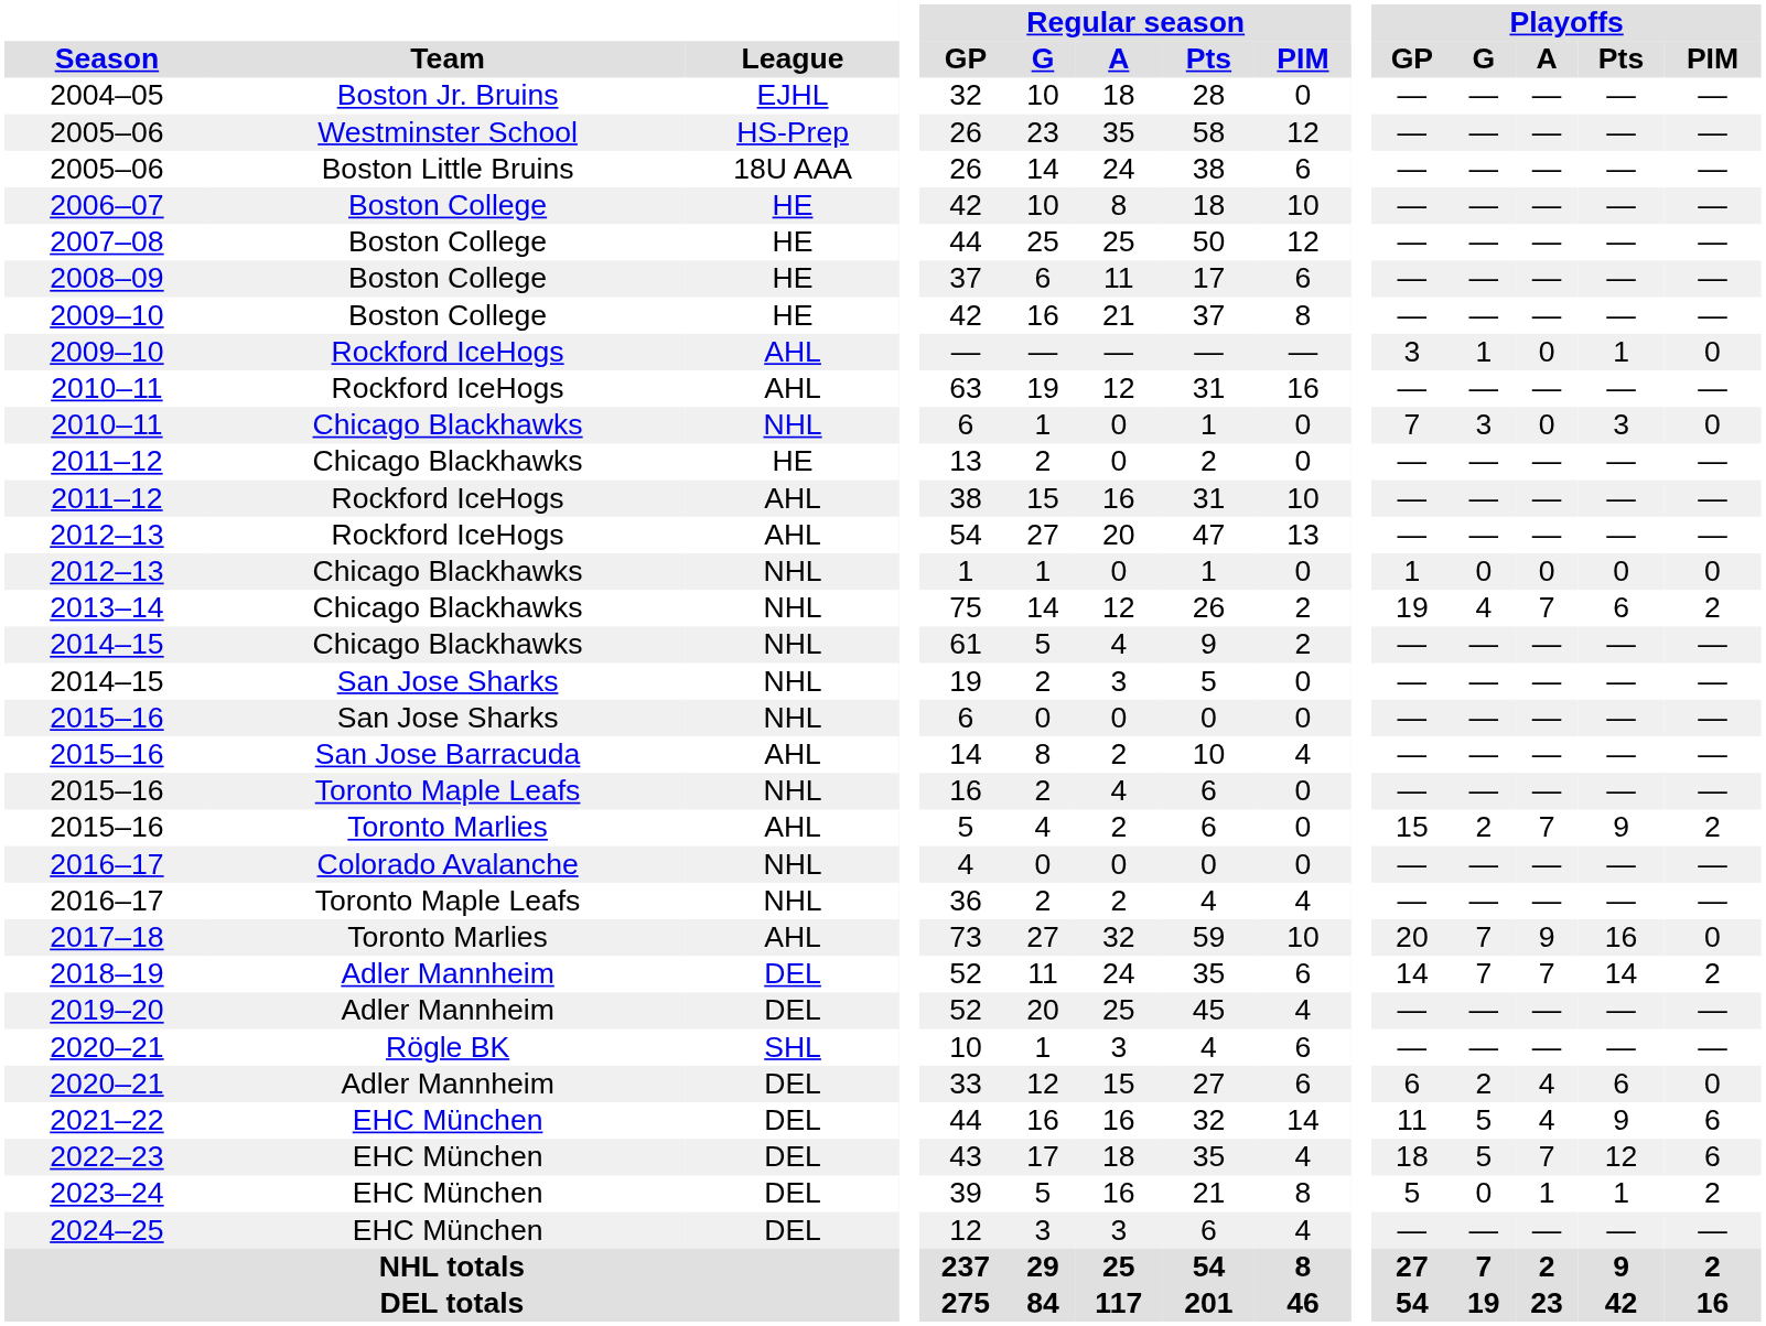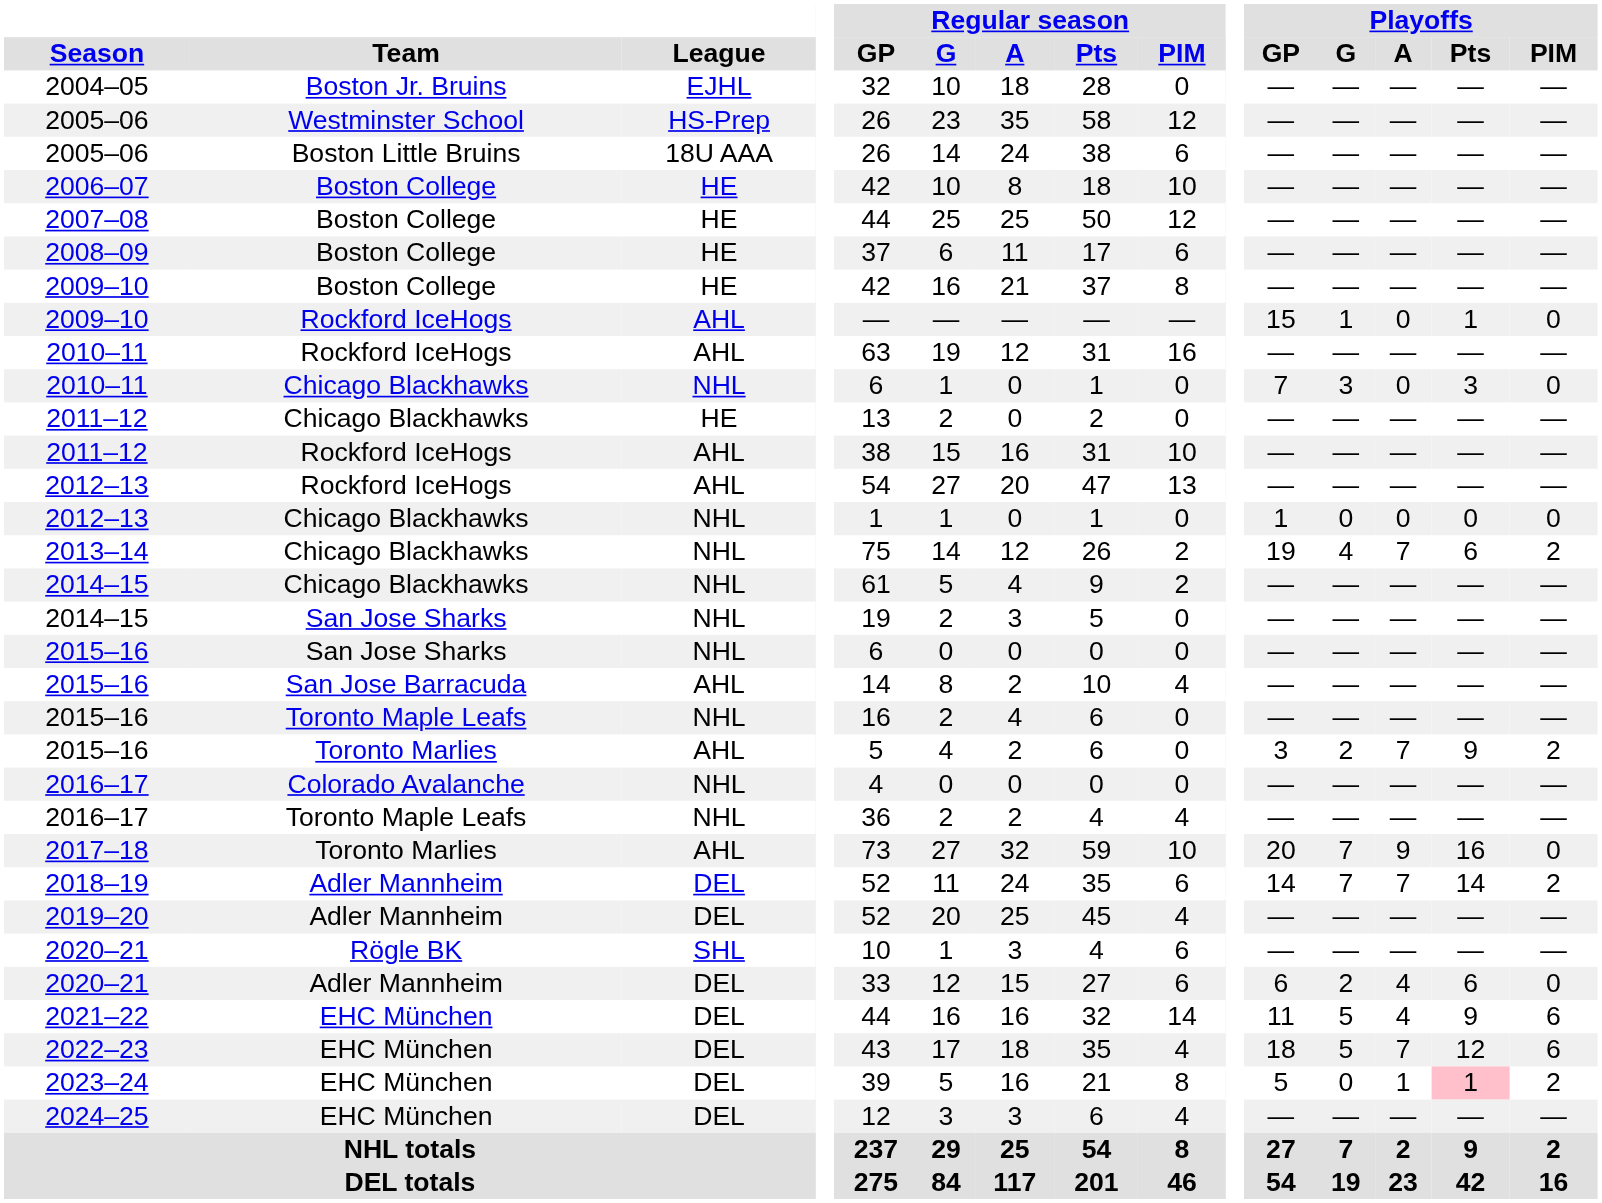2009–10 / Rockford IceHogs | Playoffs / GP: 3 -> 15
2015–16 / Toronto Marlies | Playoffs / GP: 15 -> 3
2023–24 | Playoffs / Pts: no background -> pink background
